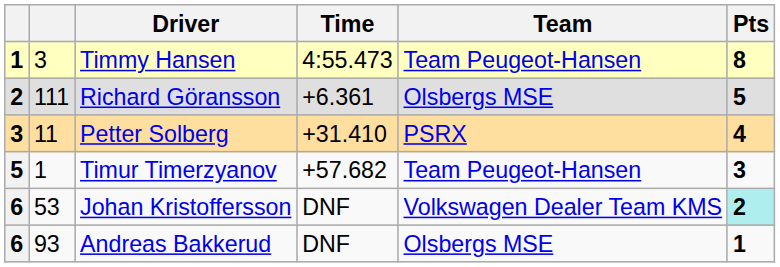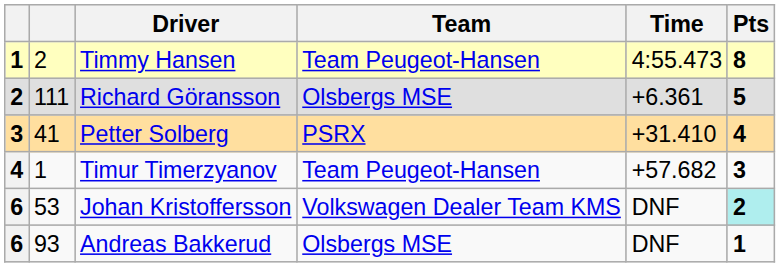columns swapped: Team <-> Time
Timmy Hansen | column 2: 3 -> 2
Petter Solberg | column 2: 11 -> 41
Timur Timerzyanov | column 1: 5 -> 4
